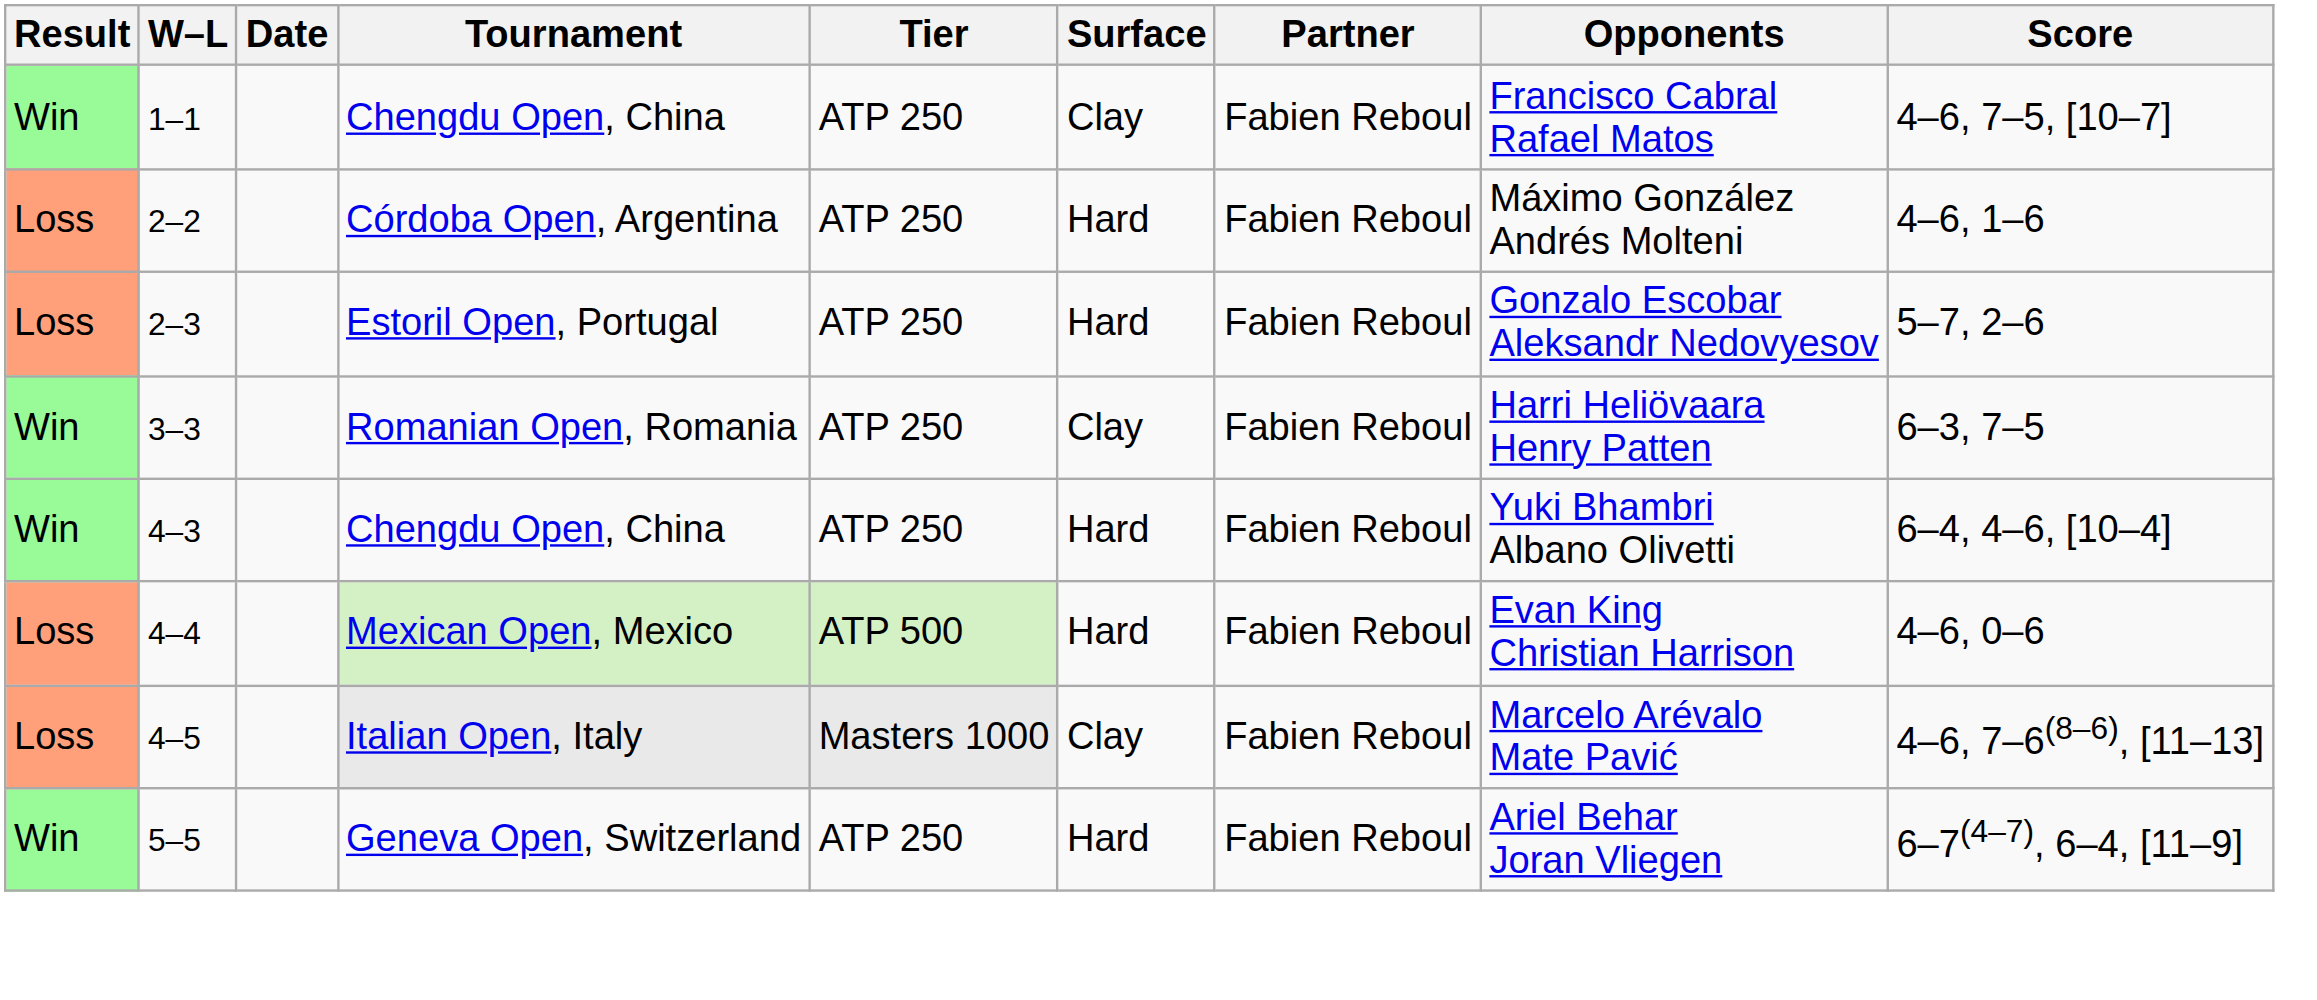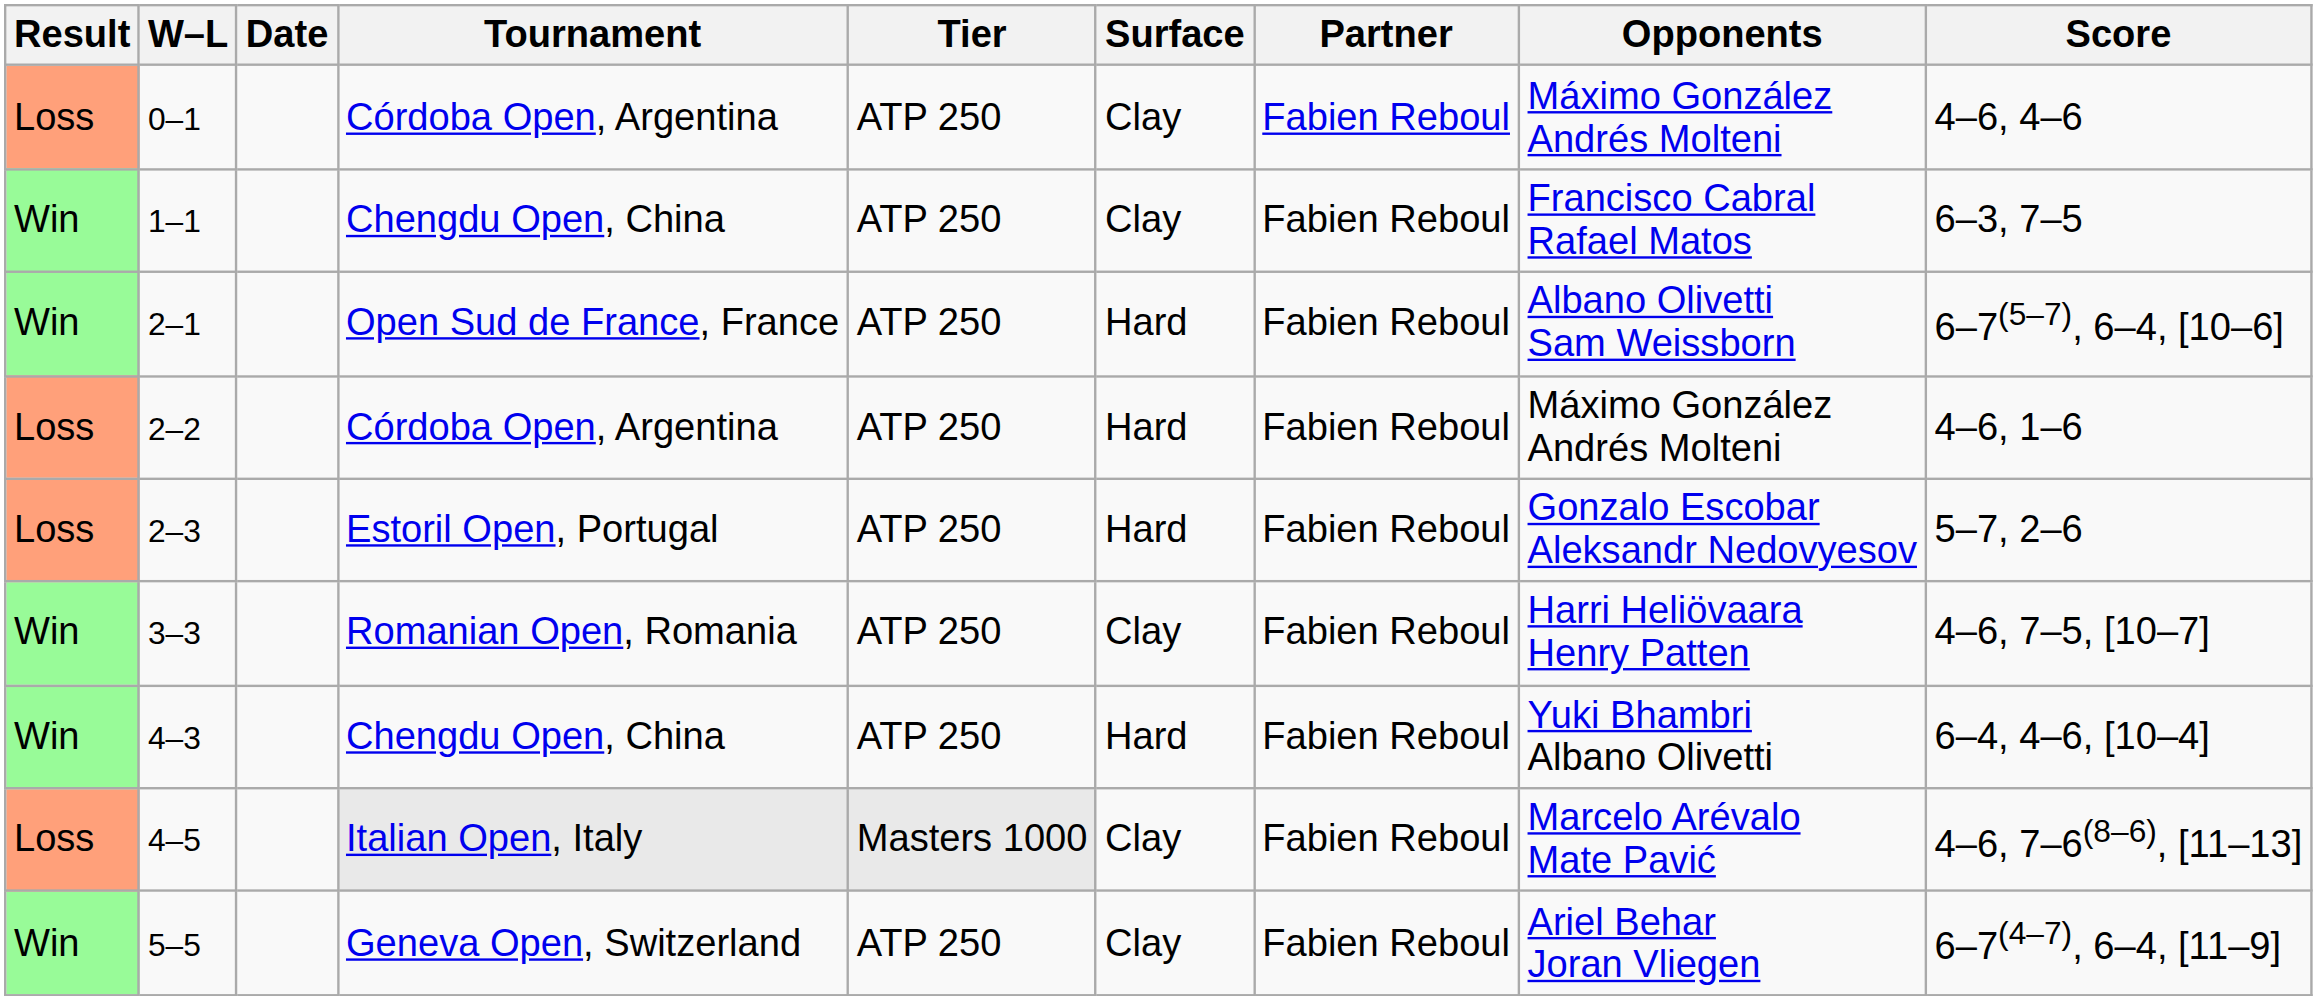+ row: Loss | 0–1 | Córdoba Open, Argentina | ATP 250 | Clay | Fabien Reboul | Máximo González Andrés Molteni | 4–6, 4–6
1–1 | Score: 4–6, 7–5, [10–7] -> 6–3, 7–5
+ row: Win | 2–1 | Open Sud de France, France | ATP 250 | Hard | Fabien Reboul | Albano Olivetti Sam Weissborn | 6–7(5–7), 6–4, [10–6]
3–3 | Score: 6–3, 7–5 -> 4–6, 7–5, [10–7]
- row: Loss | 4–4 | Mexican Open, Mexico | ATP 500 | Hard | Fabien Reboul | Evan King Christian Harrison | 4–6, 0–6
5–5 | Surface: Hard -> Clay
